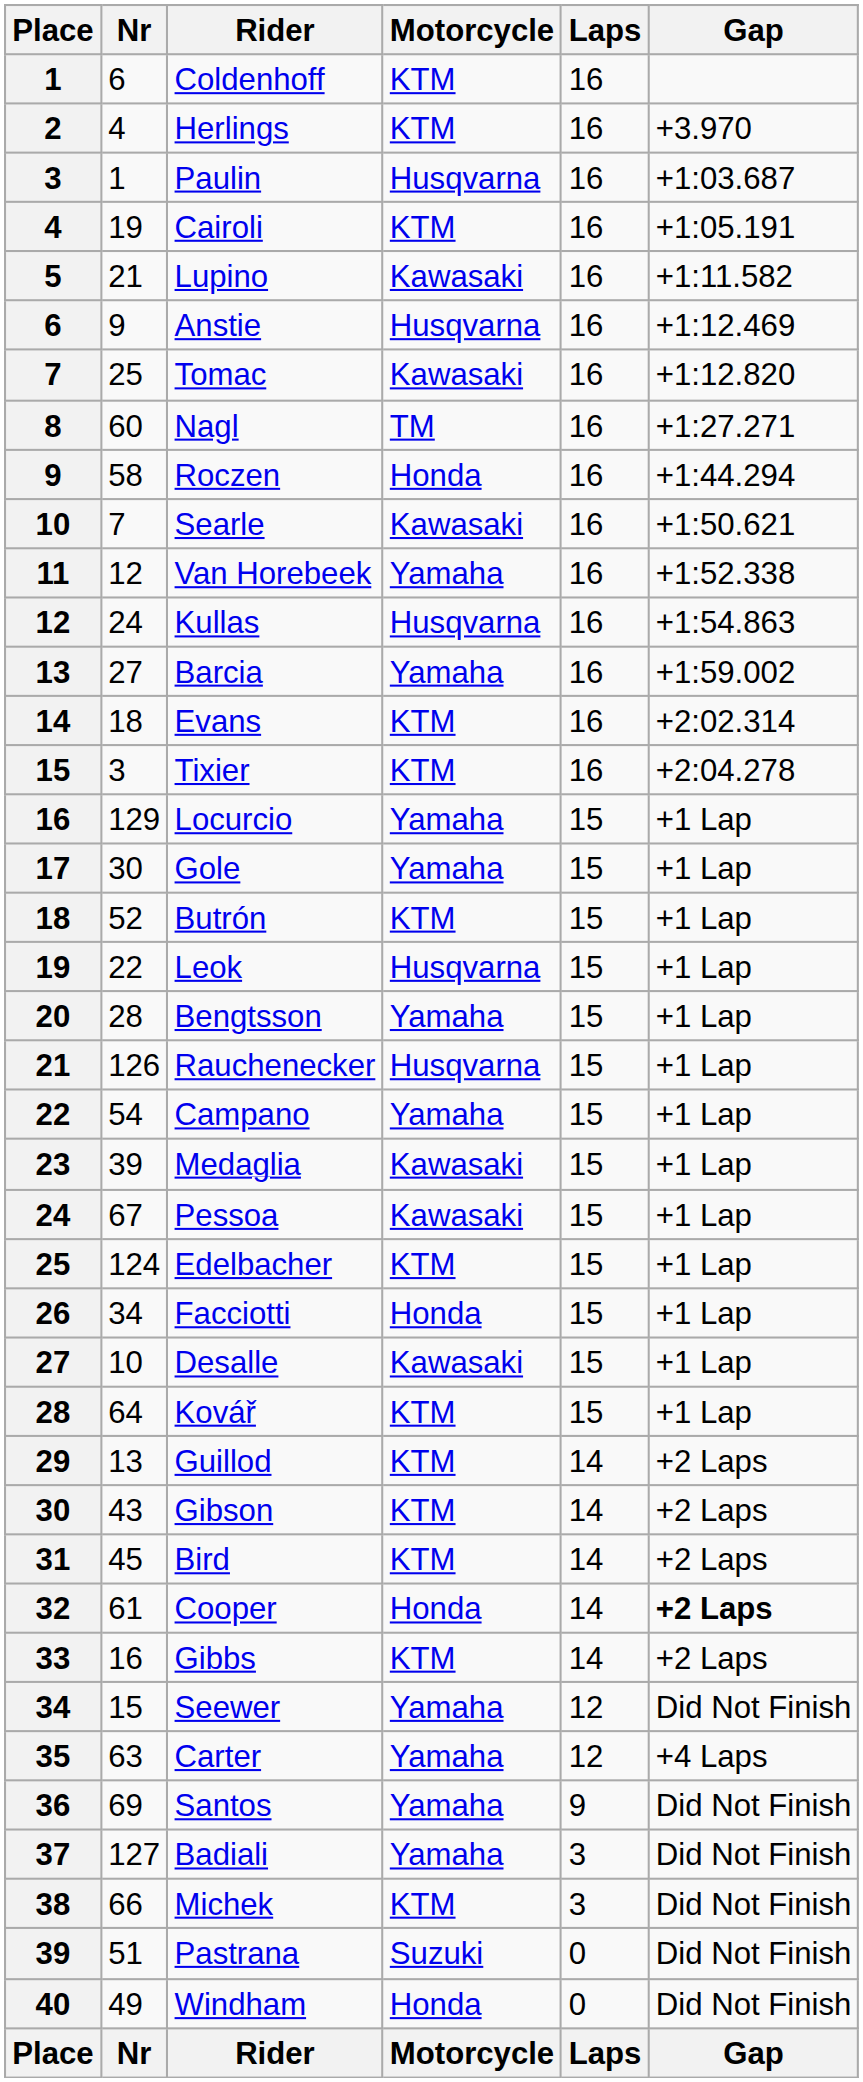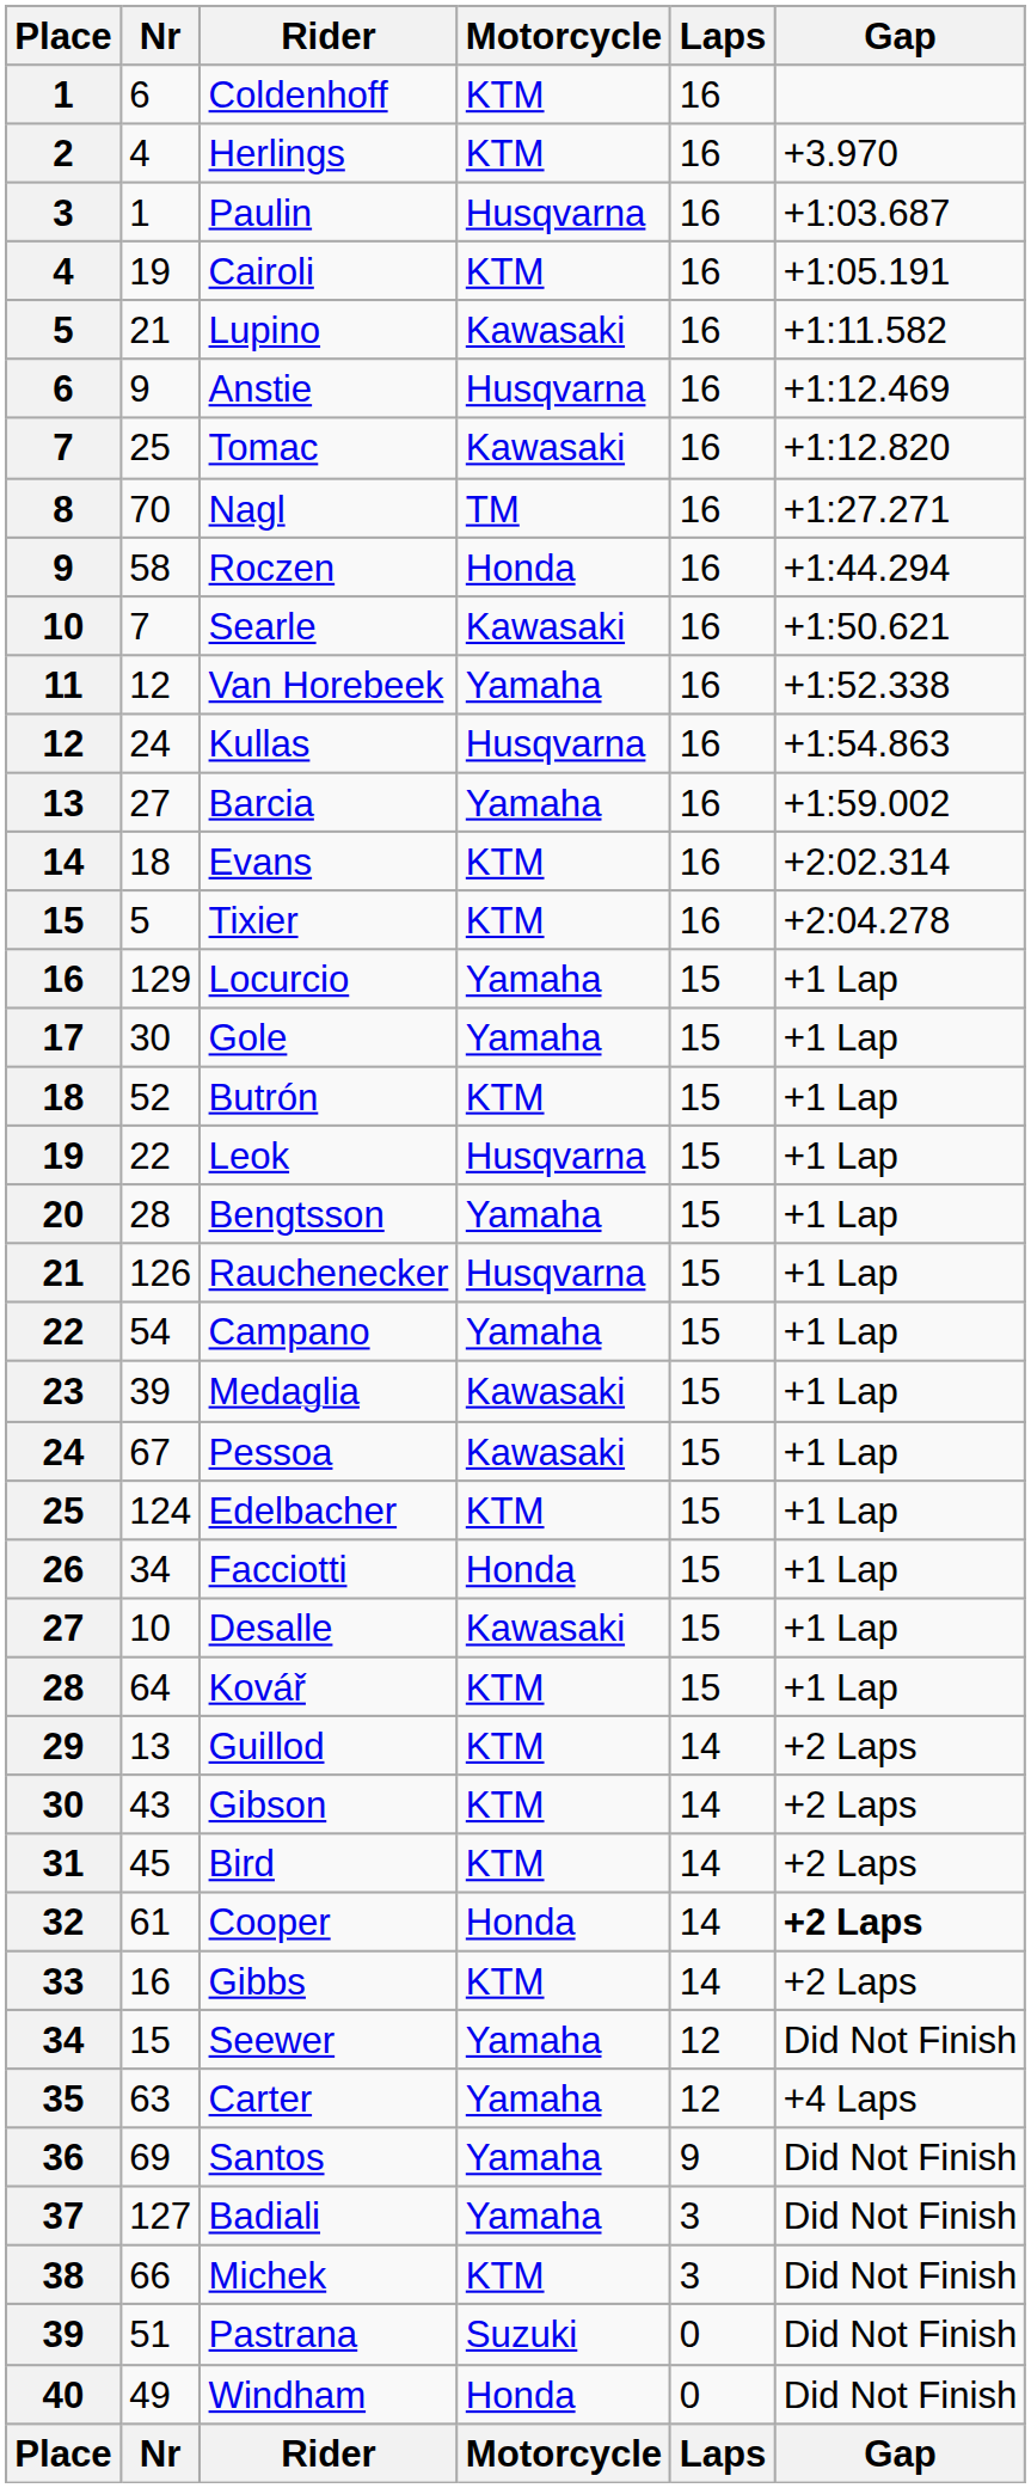Nagl | Nr: 60 -> 70
Tixier | Nr: 3 -> 5
